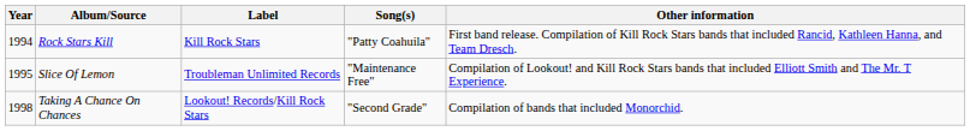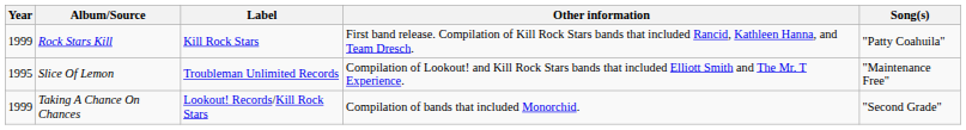columns swapped: Song(s) <-> Other information
Rock Stars Kill | Year: 1994 -> 1999
Taking A Chance On Chances | Year: 1998 -> 1999
